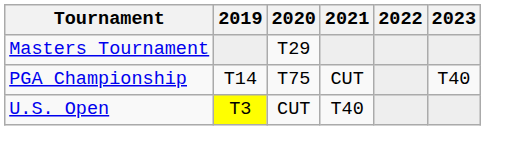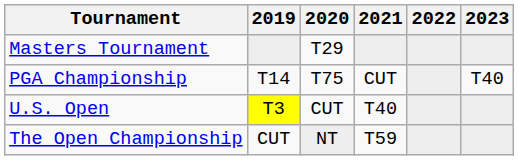+ row: The Open Championship | CUT | NT | T59
